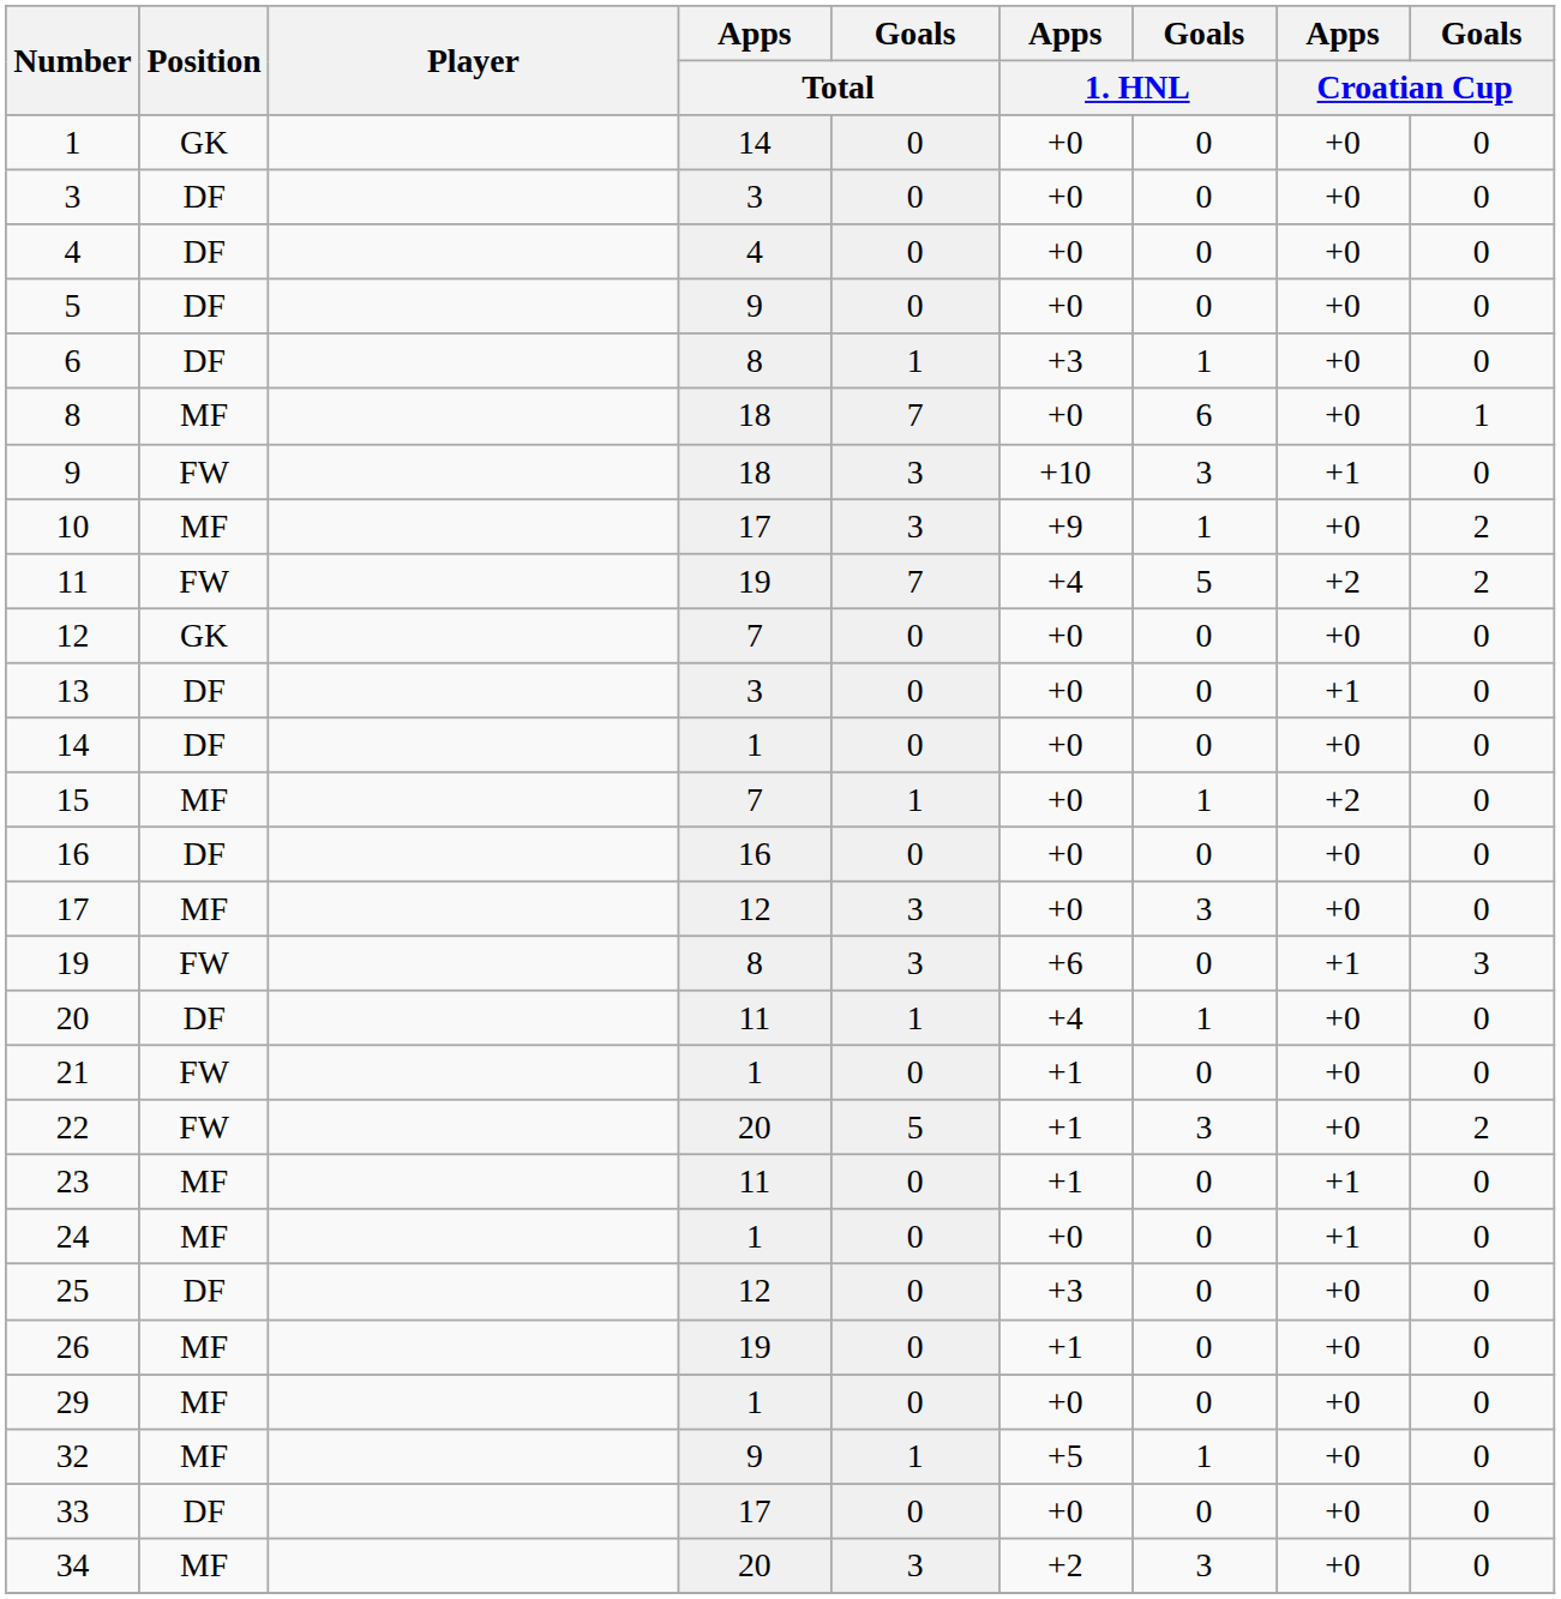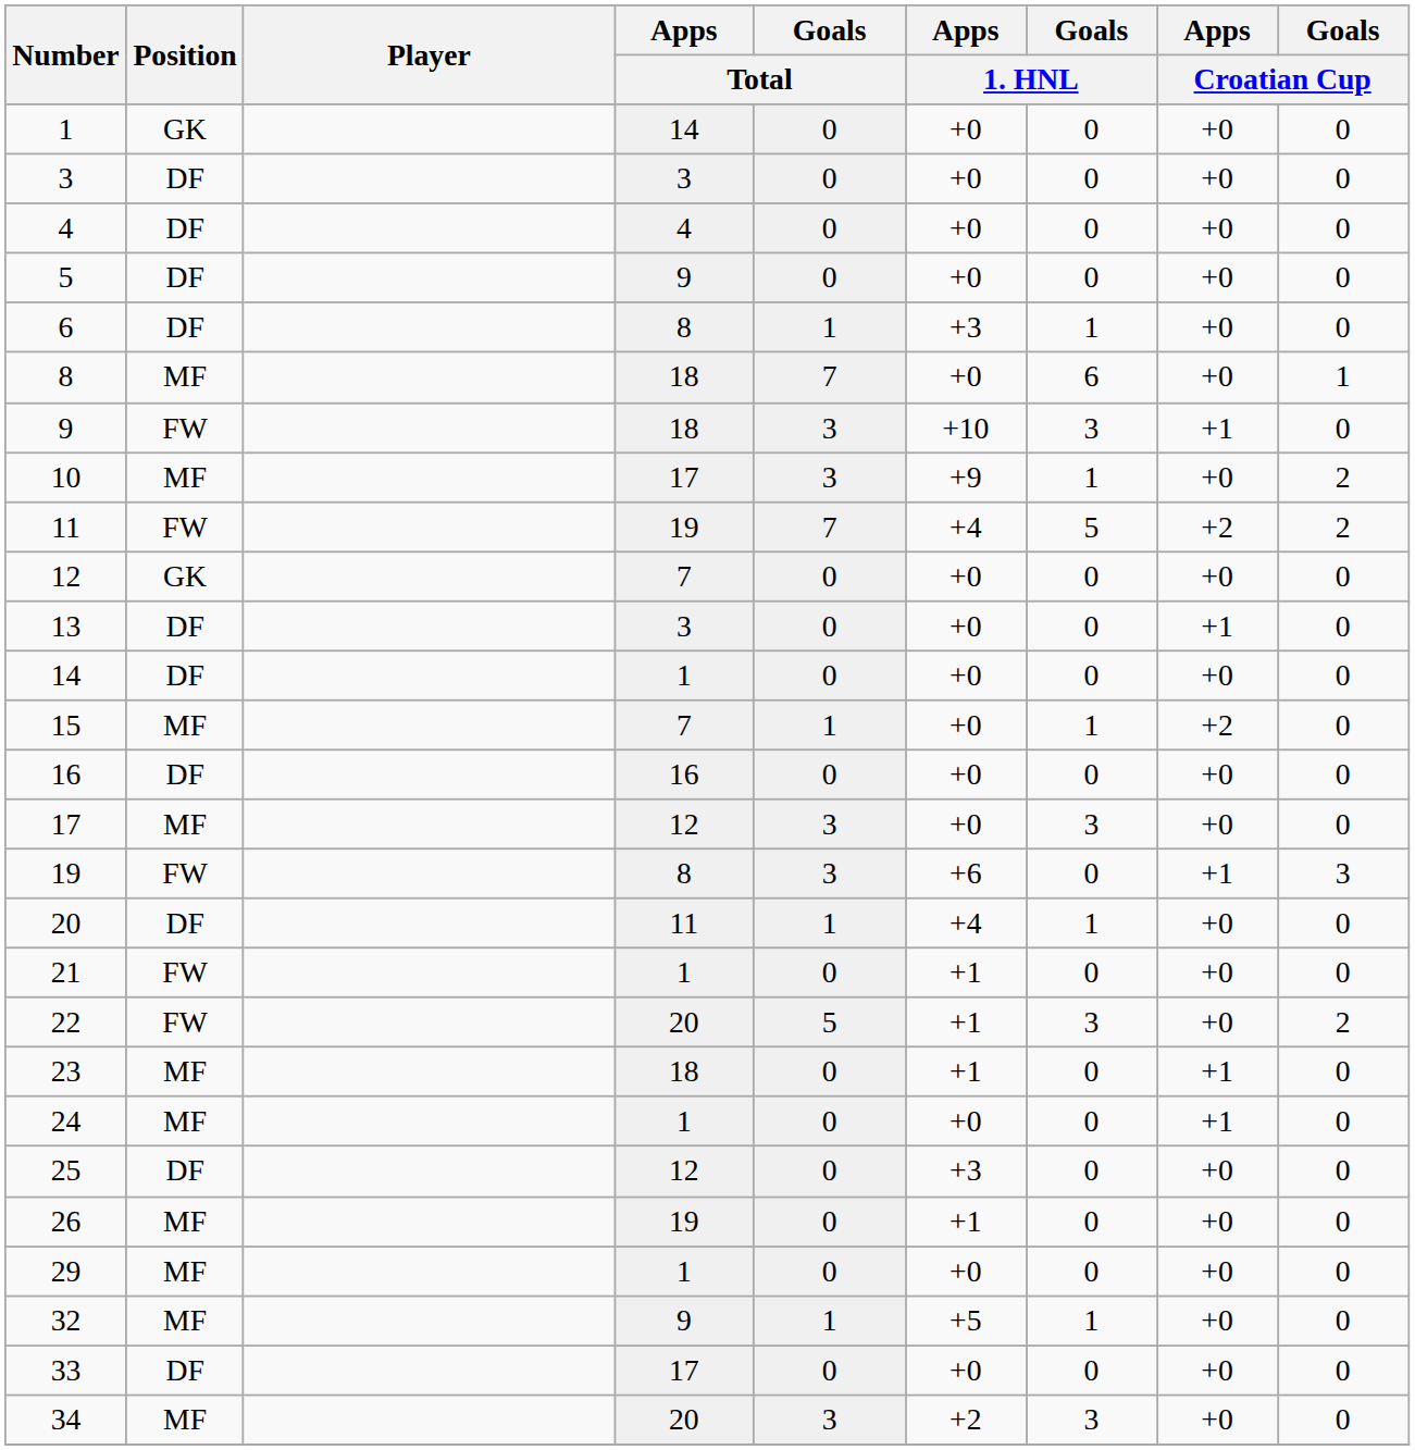23 | Apps / Total: 11 -> 18
